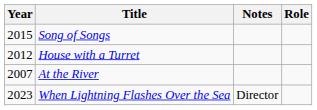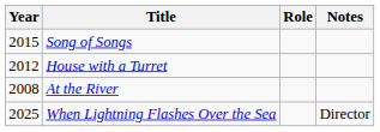columns swapped: Role <-> Notes
At the River | Year: 2007 -> 2008
When Lightning Flashes Over the Sea | Year: 2023 -> 2025
